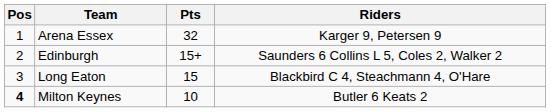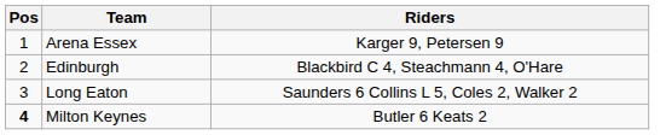- column: Pts | 32 | 15+ | 15 | 10
Edinburgh | Riders: Saunders 6 Collins L 5, Coles 2, Walker 2 -> Blackbird C 4, Steachmann 4, O'Hare
Long Eaton | Riders: Blackbird C 4, Steachmann 4, O'Hare -> Saunders 6 Collins L 5, Coles 2, Walker 2
